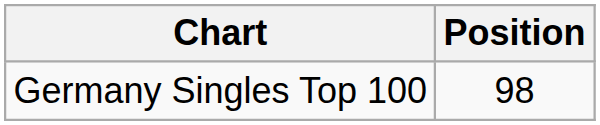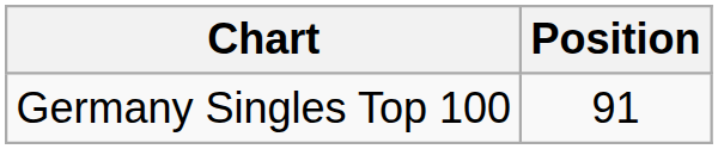Germany Singles Top 100 | Position: 98 -> 91
